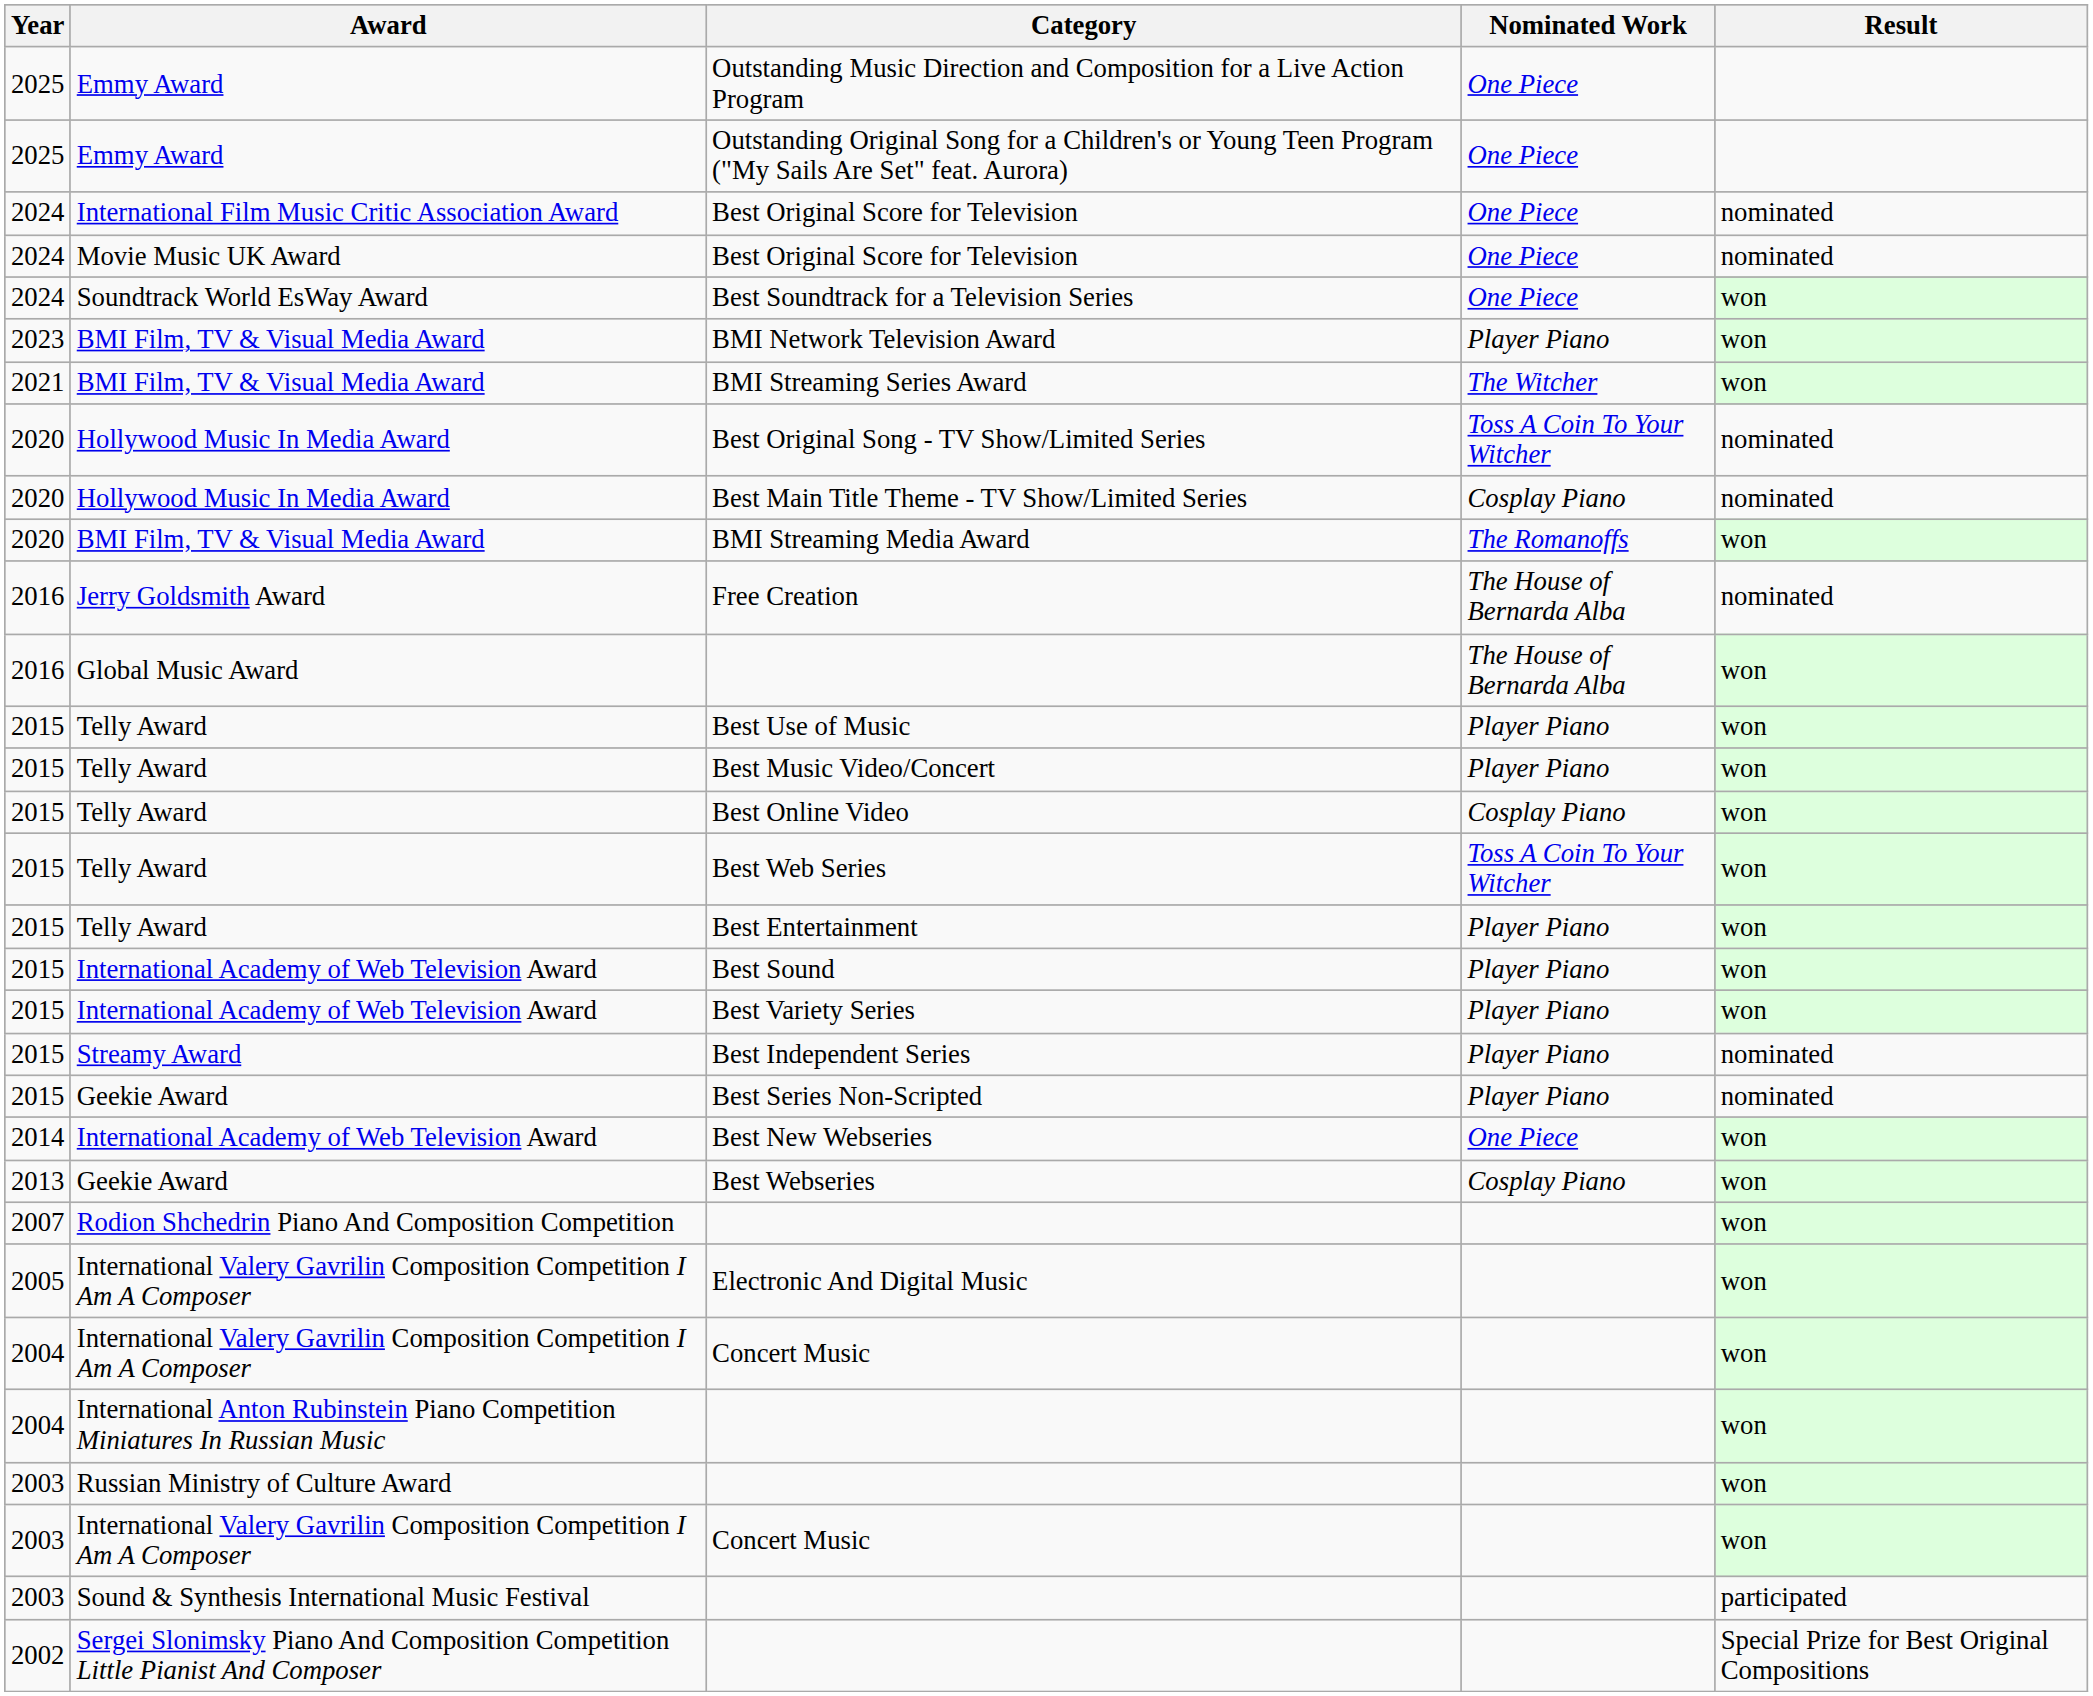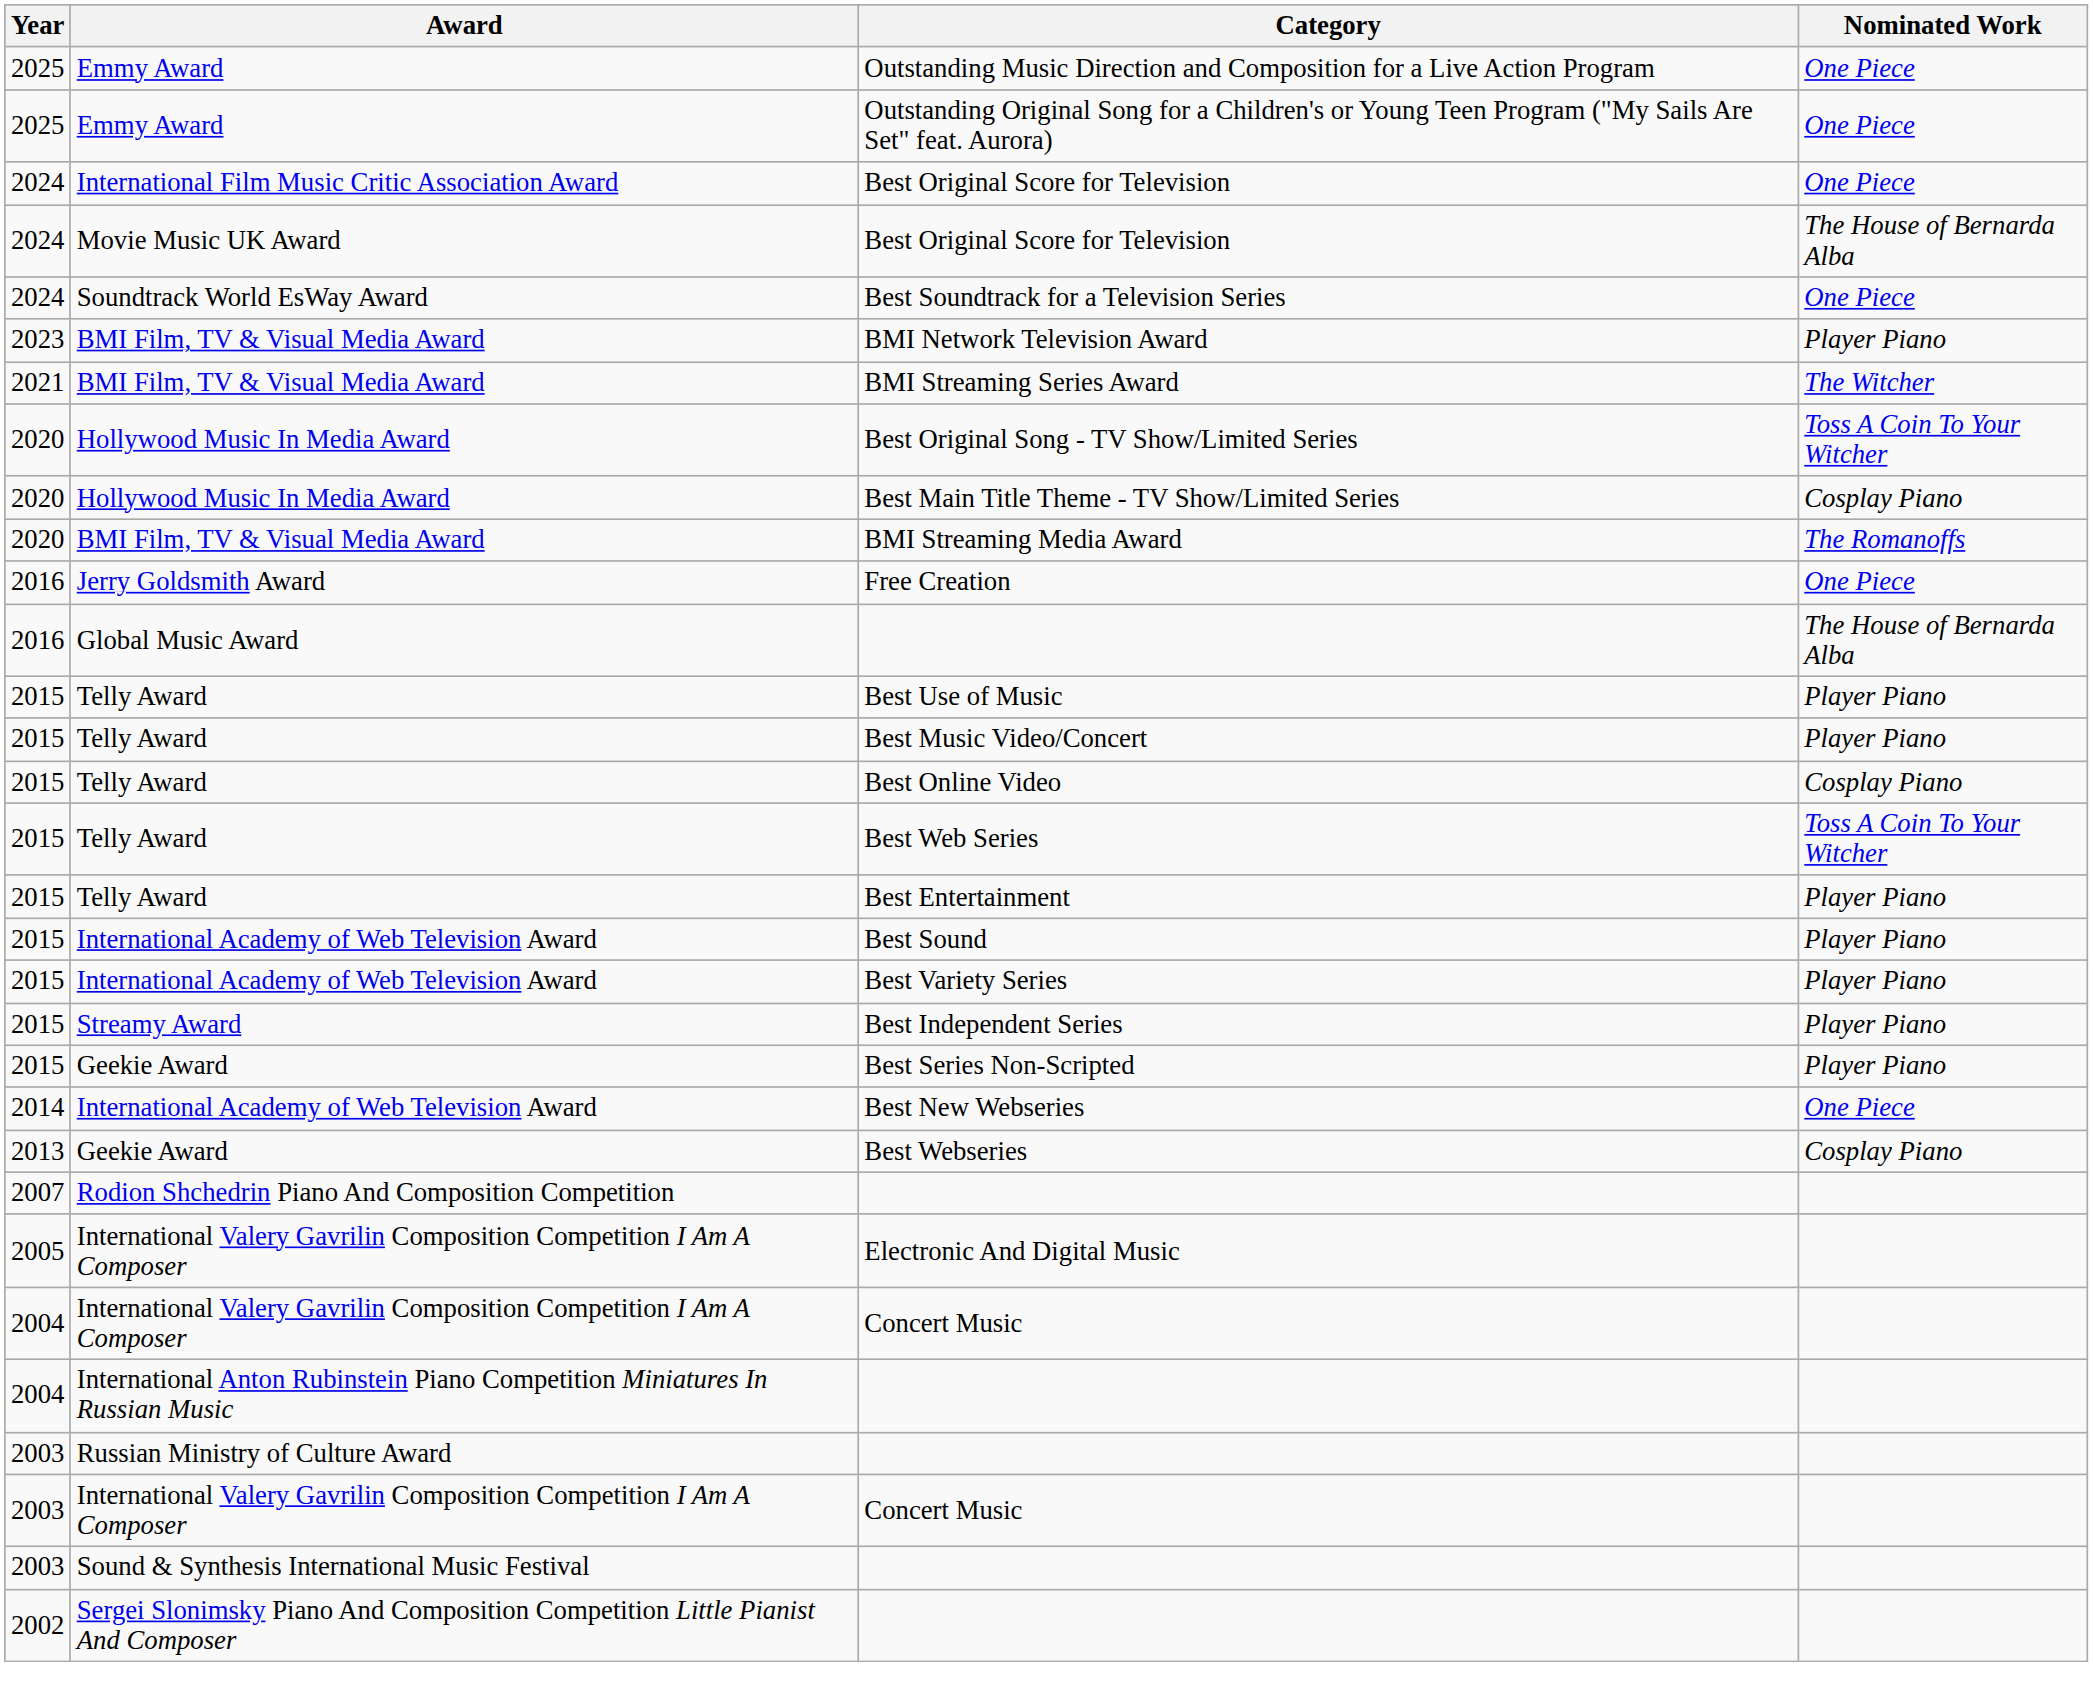- column: Result | nominated | nominated | won | won | won | nominated | nominated | won | nominated | won | won | won | won | won | won | won | won | nominated | nominated | won | won | won | won | won | won | won | won | participated | Special Prize for Best Original Compositions
Movie Music UK Award / Best Original Score for Television | Nominated Work: One Piece -> The House of Bernarda Alba
Free Creation | Nominated Work: The House of Bernarda Alba -> One Piece
